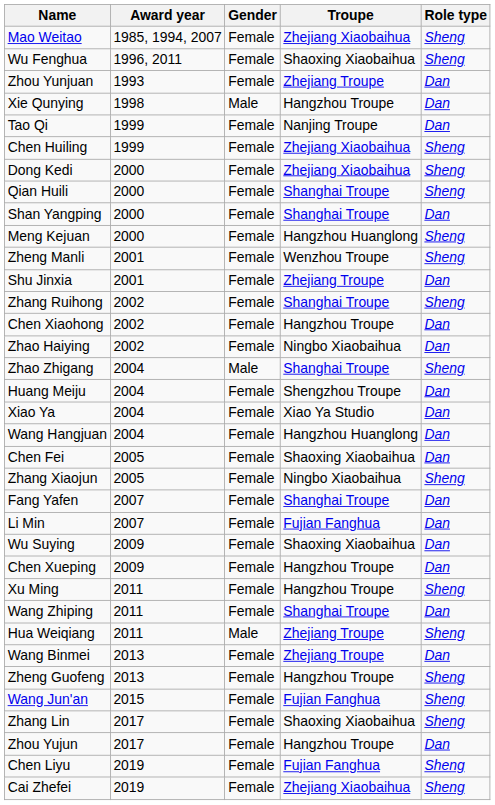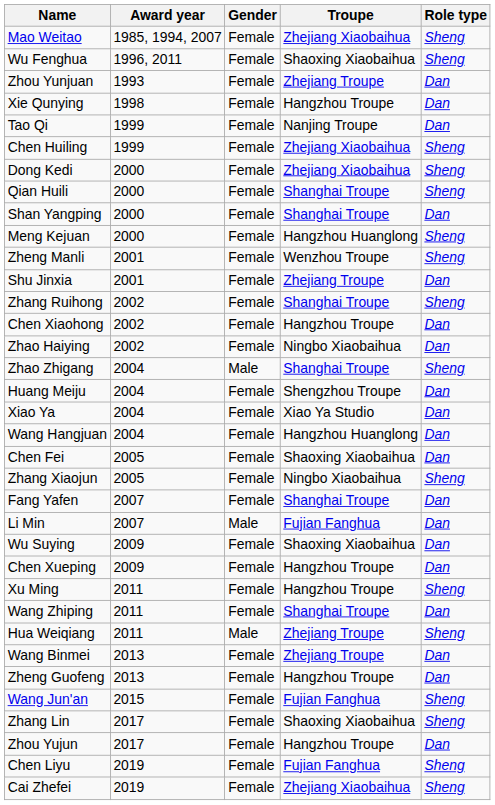Xie Qunying | Gender: Male -> Female
Li Min | Gender: Female -> Male
Zheng Guofeng | Role type: Sheng -> Dan
